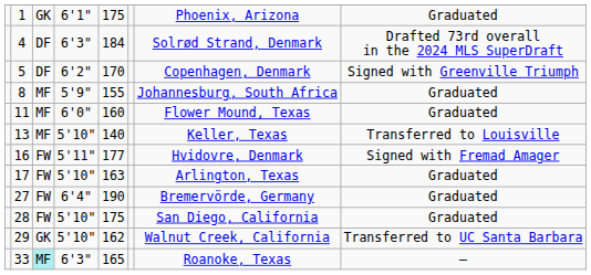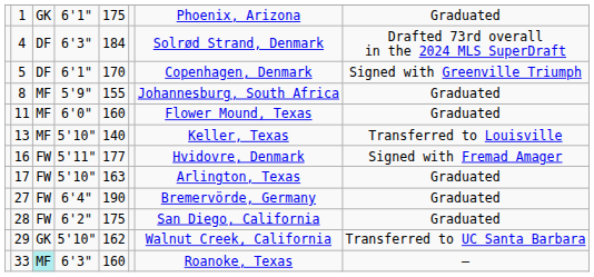5 | column 4: 6'2" -> 6'1"
28 | column 4: 5'10" -> 6'2"
33 | column 5: 165 -> 160
